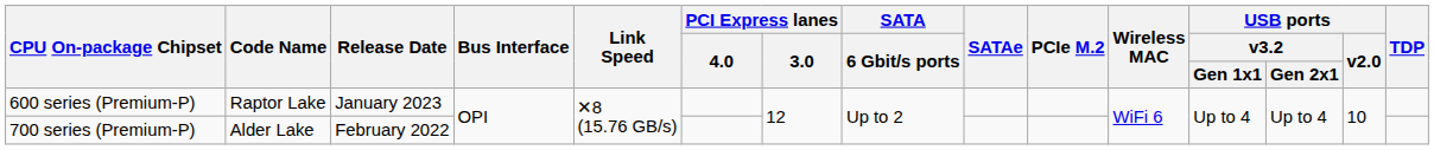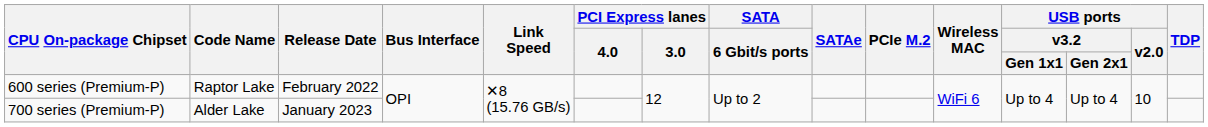600 series (Premium-P) | Release Date: January 2023 -> February 2022
700 series (Premium-P) | Release Date: February 2022 -> January 2023
